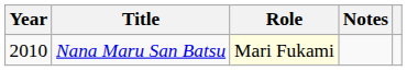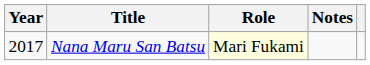Nana Maru San Batsu | Year: 2010 -> 2017
